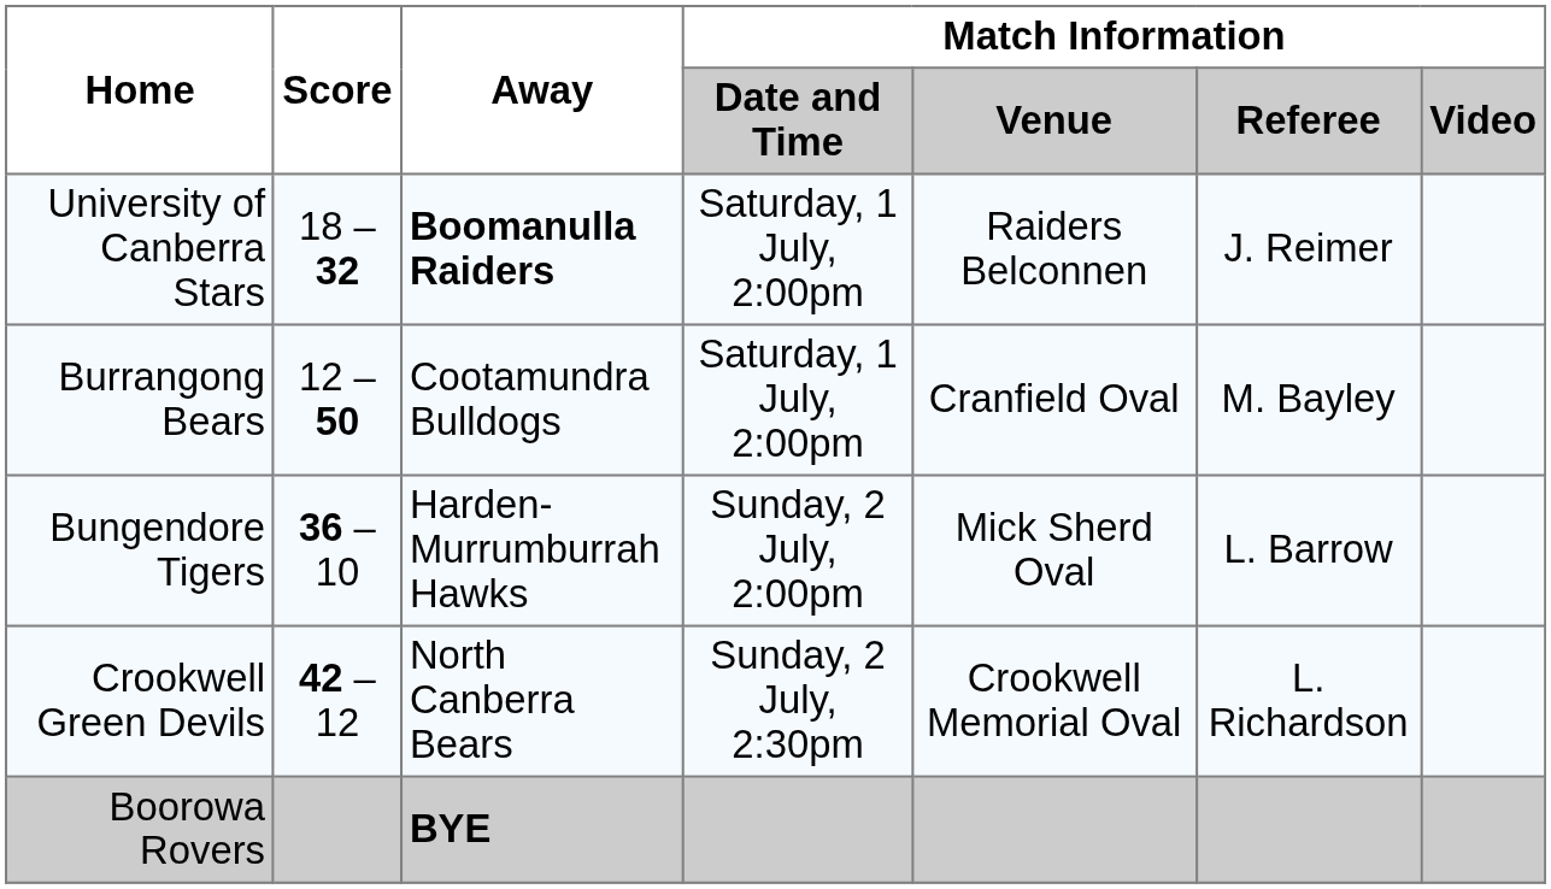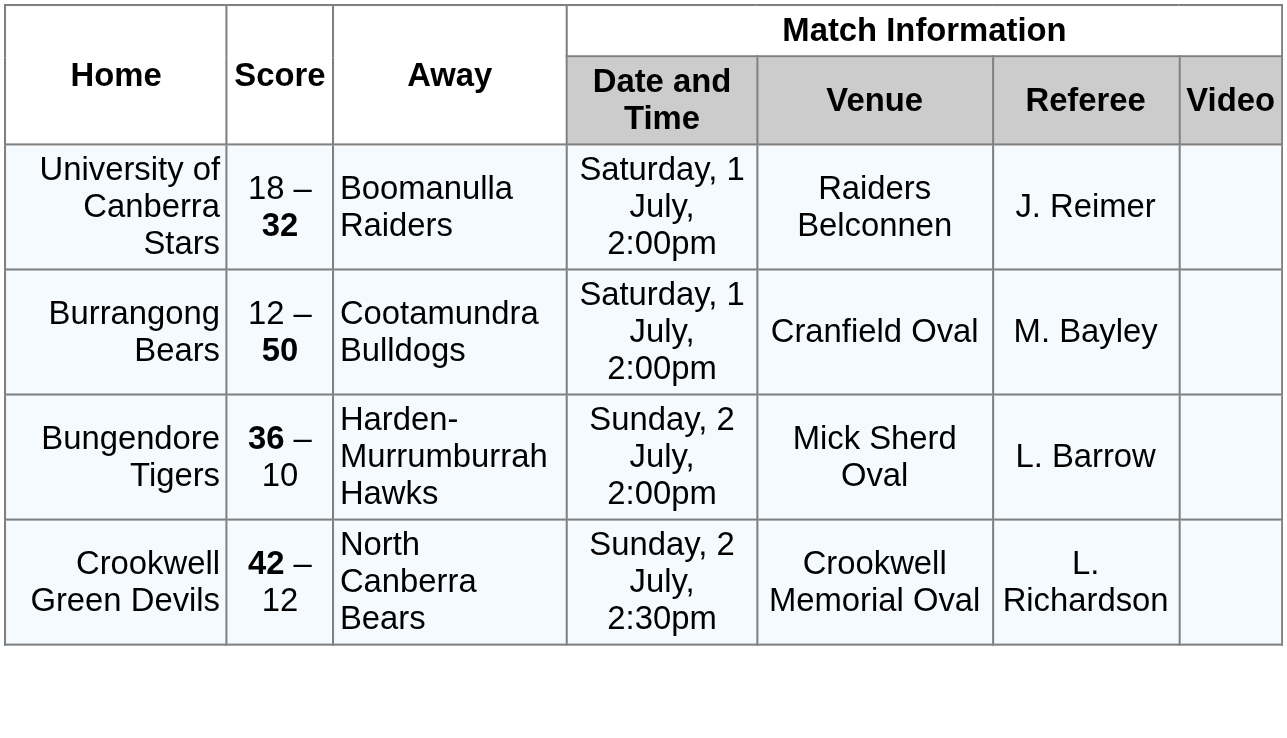University of Canberra Stars | Away: bold -> normal
- row: Boorowa Rovers | BYE
